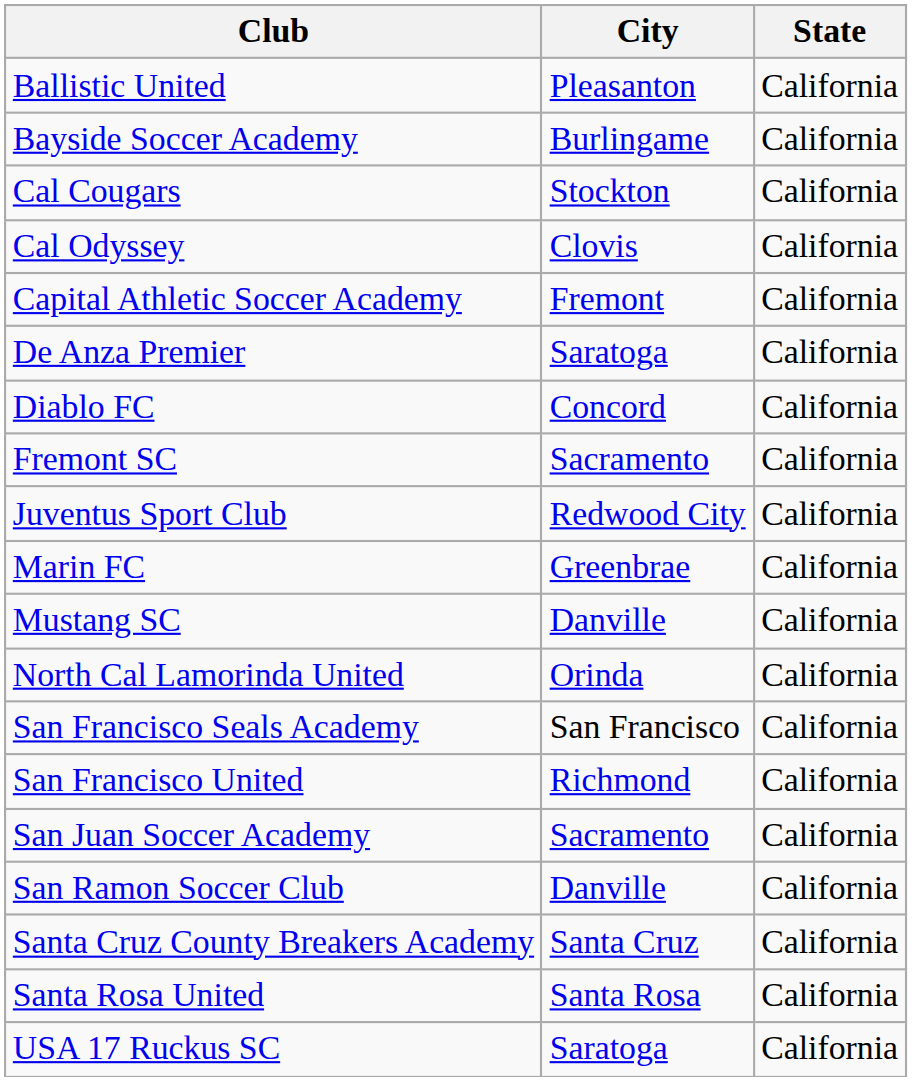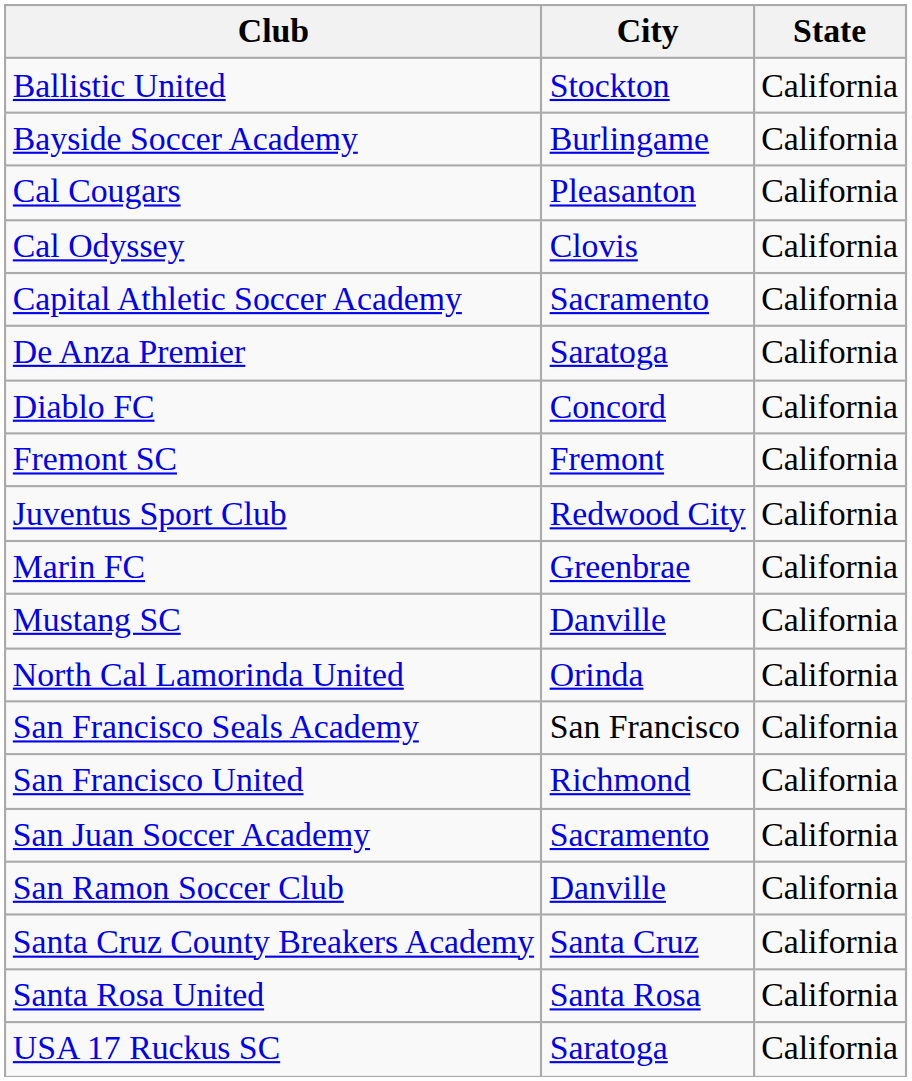Ballistic United | City: Pleasanton -> Stockton
Cal Cougars | City: Stockton -> Pleasanton
Capital Athletic Soccer Academy | City: Fremont -> Sacramento
Fremont SC | City: Sacramento -> Fremont
